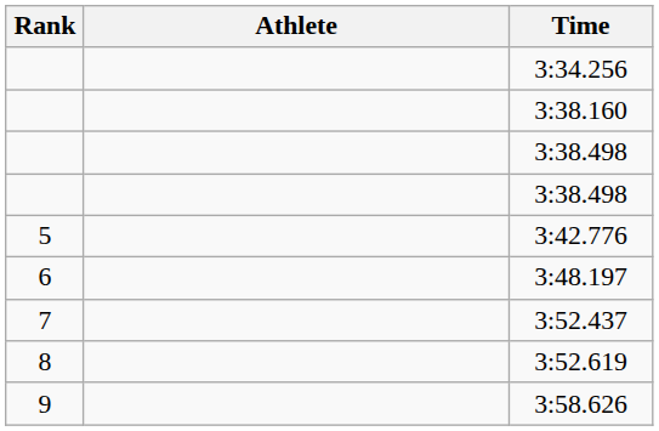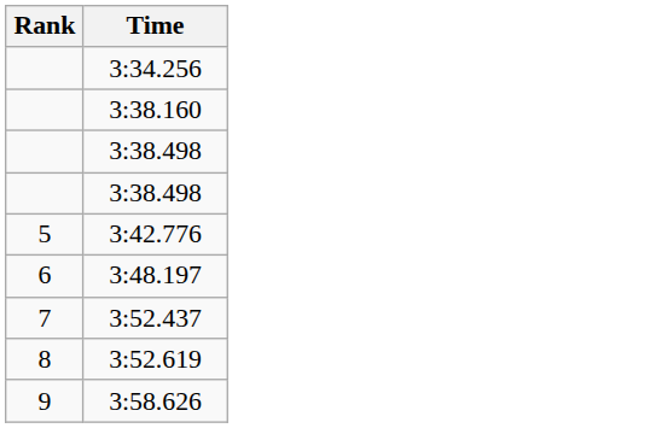- column: Athlete
